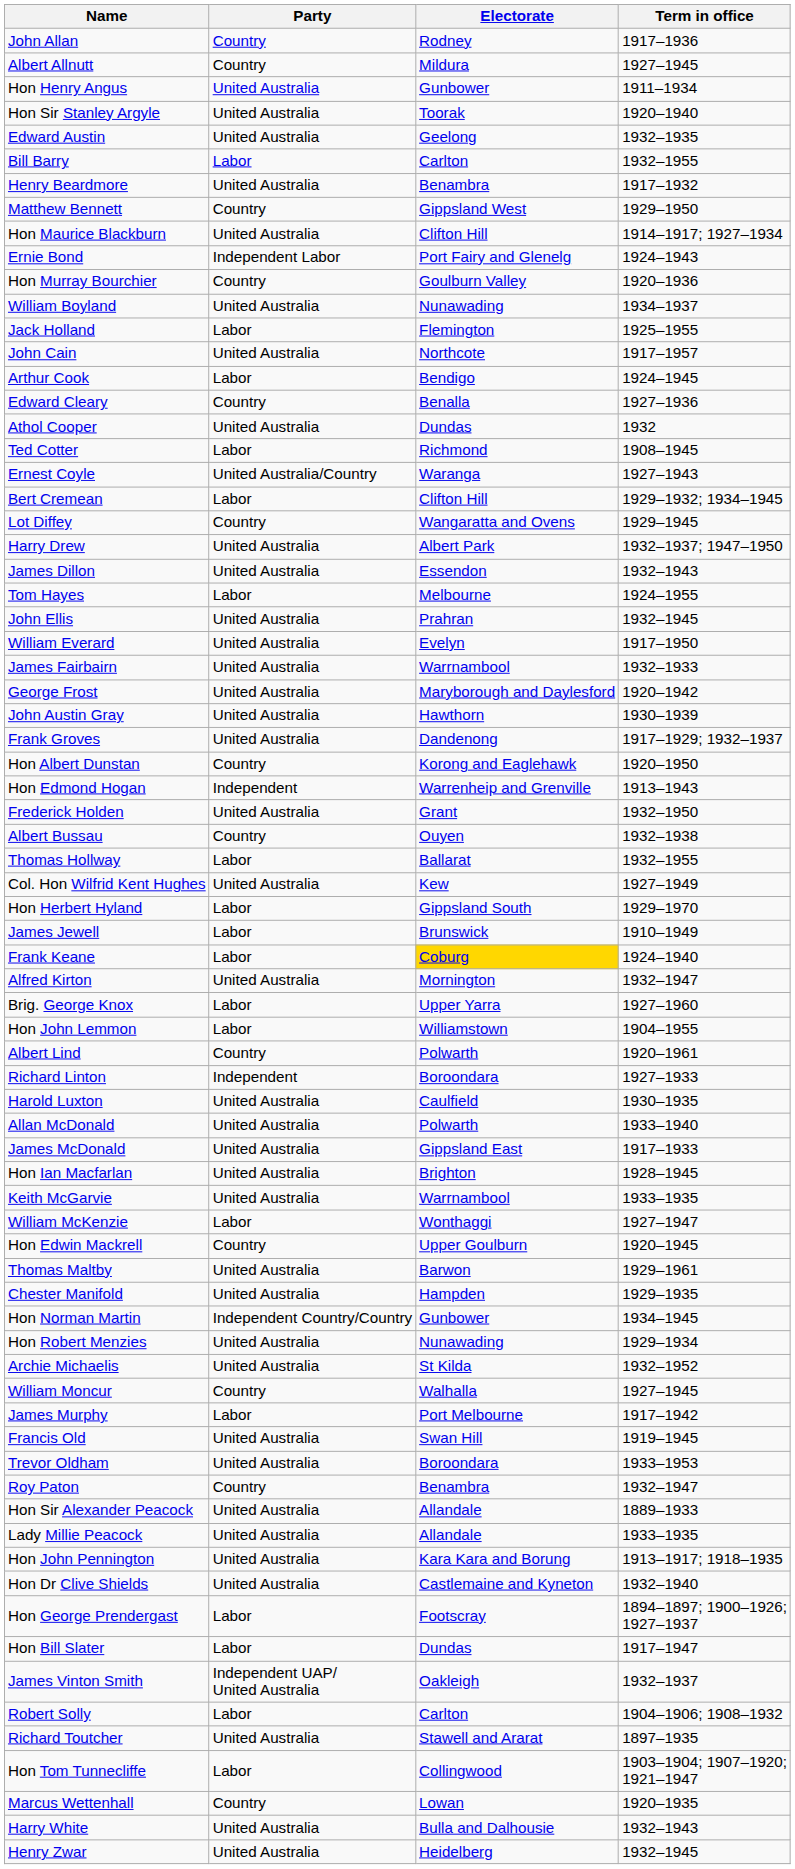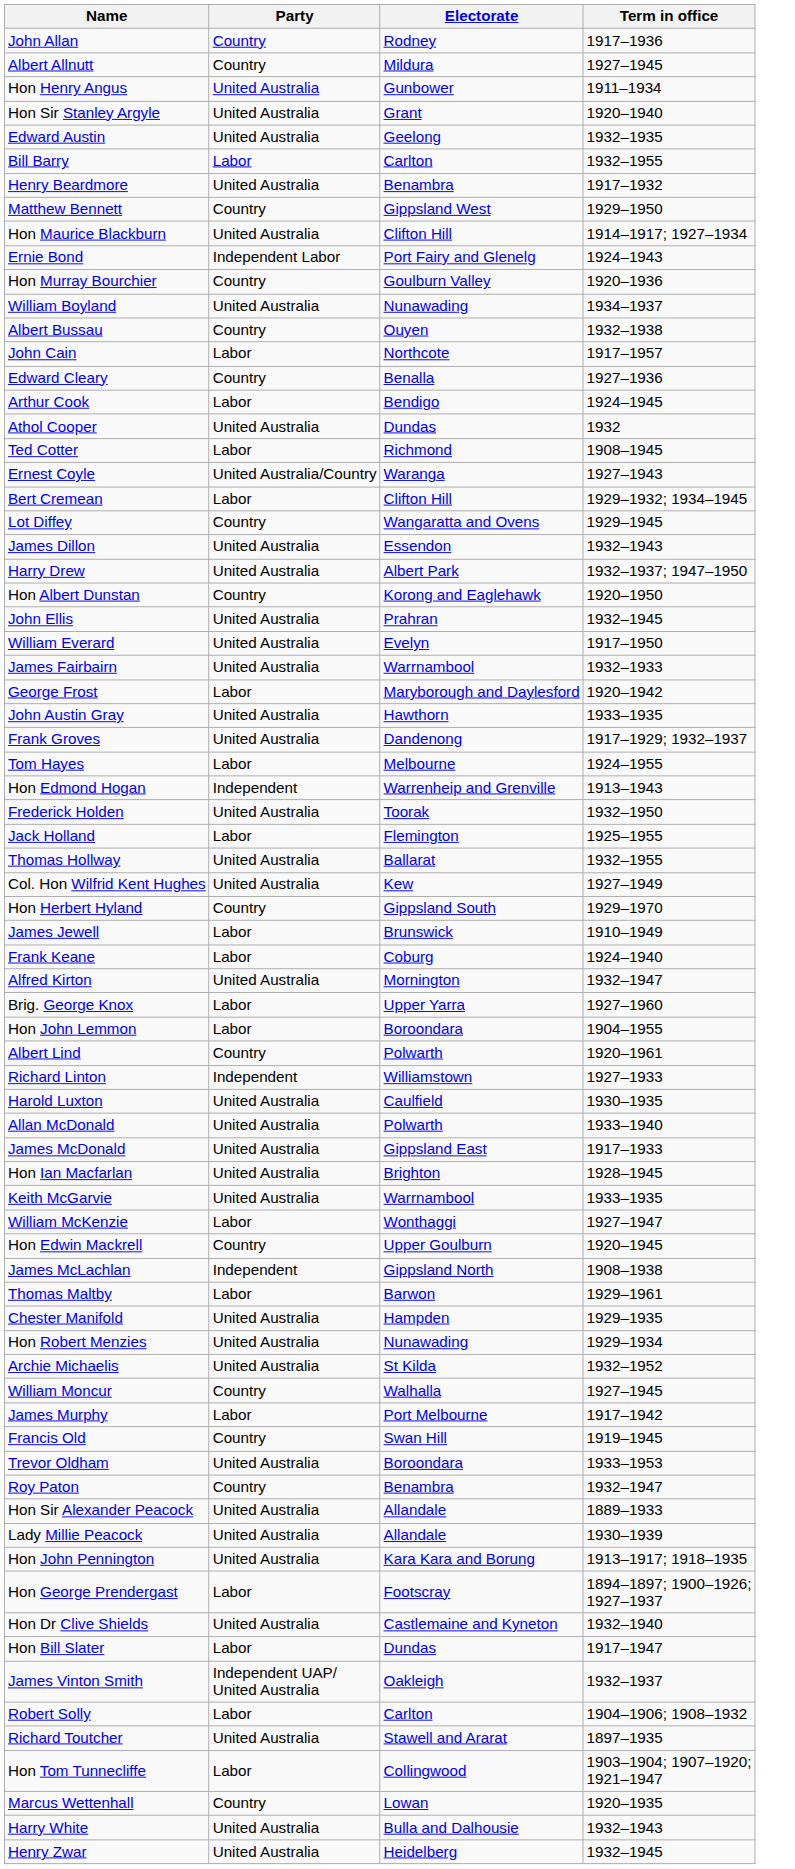Hon Sir Stanley Argyle | Electorate: Toorak -> Grant
rows swapped: Albert Bussau <-> Jack Holland
John Cain | Party: United Australia -> Labor
rows swapped: Edward Cleary <-> Arthur Cook
rows swapped: James Dillon <-> Harry Drew
rows swapped: Hon Albert Dunstan <-> Tom Hayes
George Frost | Party: United Australia -> Labor
John Austin Gray | Term in office: 1930–1939 -> 1933–1935
Frederick Holden | Electorate: Grant -> Toorak
Thomas Hollway | Party: Labor -> United Australia
Hon Herbert Hyland | Party: Labor -> Country
Frank Keane | Electorate: gold background -> no background
Hon John Lemmon | Electorate: Williamstown -> Boroondara
Richard Linton | Electorate: Boroondara -> Williamstown
+ row: James McLachlan | Independent | Gippsland North | 1908–1938
Thomas Maltby | Party: United Australia -> Labor
- row: Hon Norman Martin | Independent Country/Country | Gunbower | 1934–1945
Francis Old | Party: United Australia -> Country
Lady Millie Peacock | Term in office: 1933–1935 -> 1930–1939
rows swapped: Hon George Prendergast <-> Hon Dr Clive Shields
